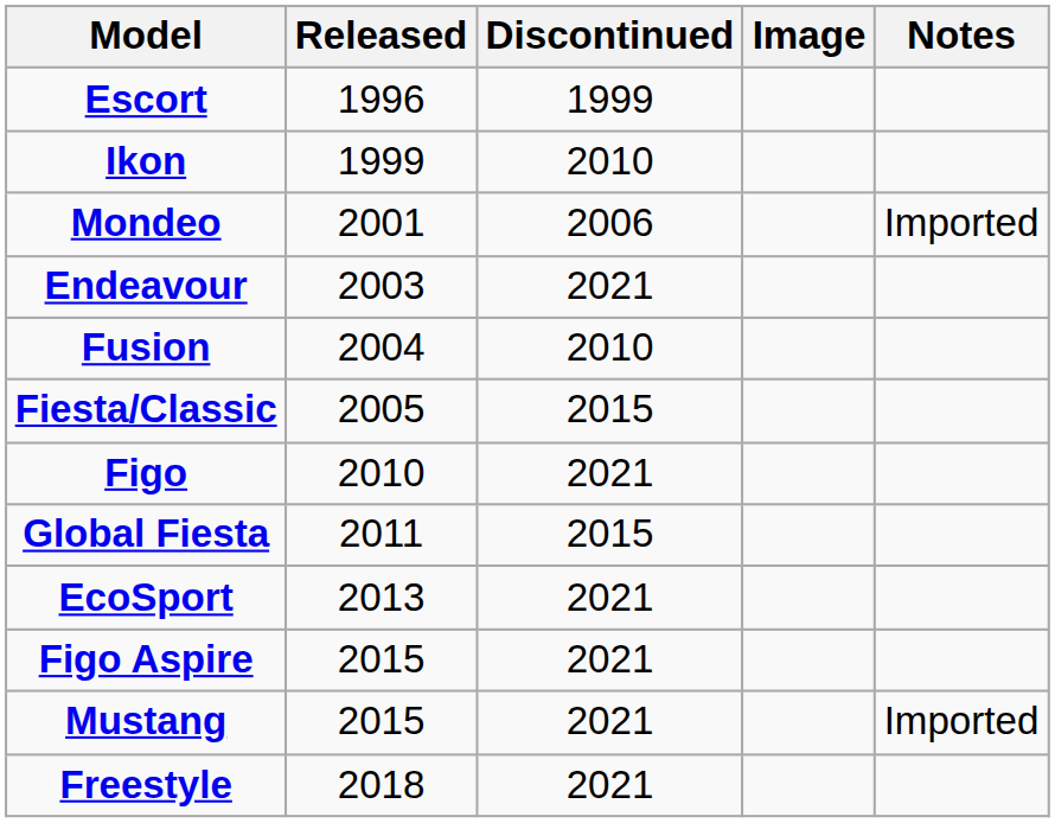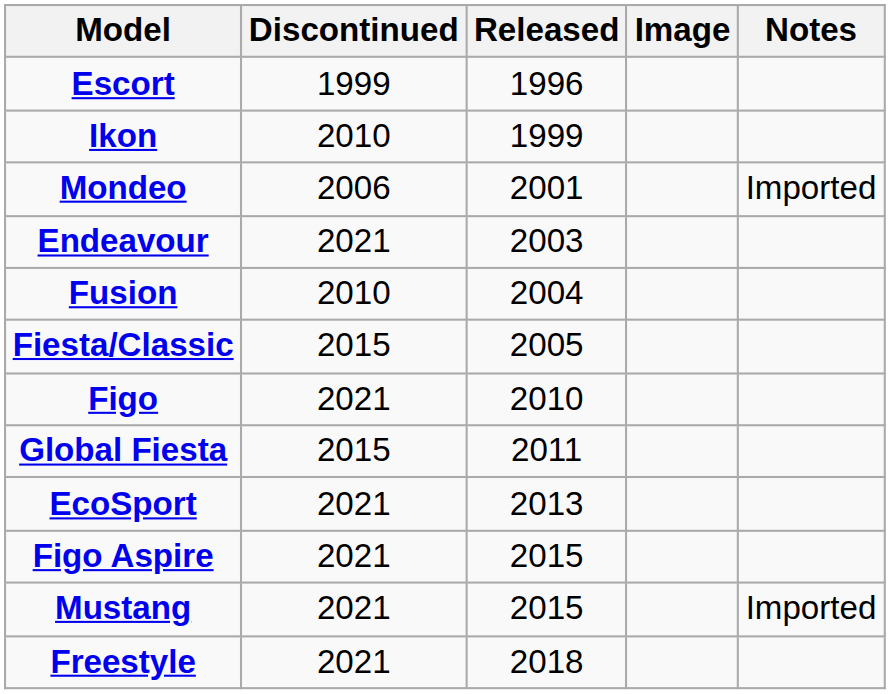columns swapped: Released <-> Discontinued
